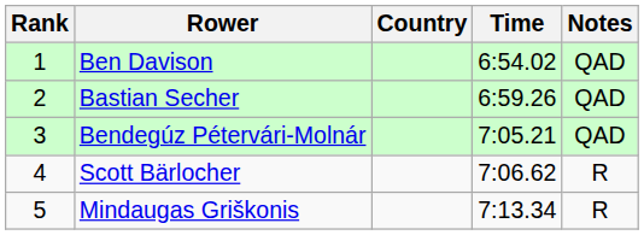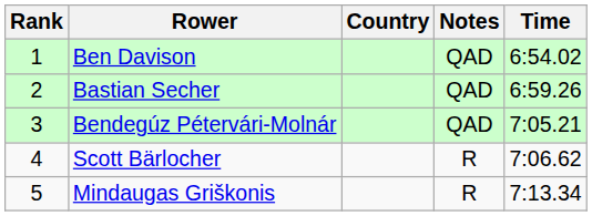columns swapped: Time <-> Notes
